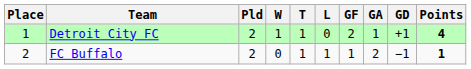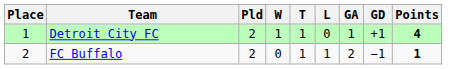- column: GF | 2 | 1
